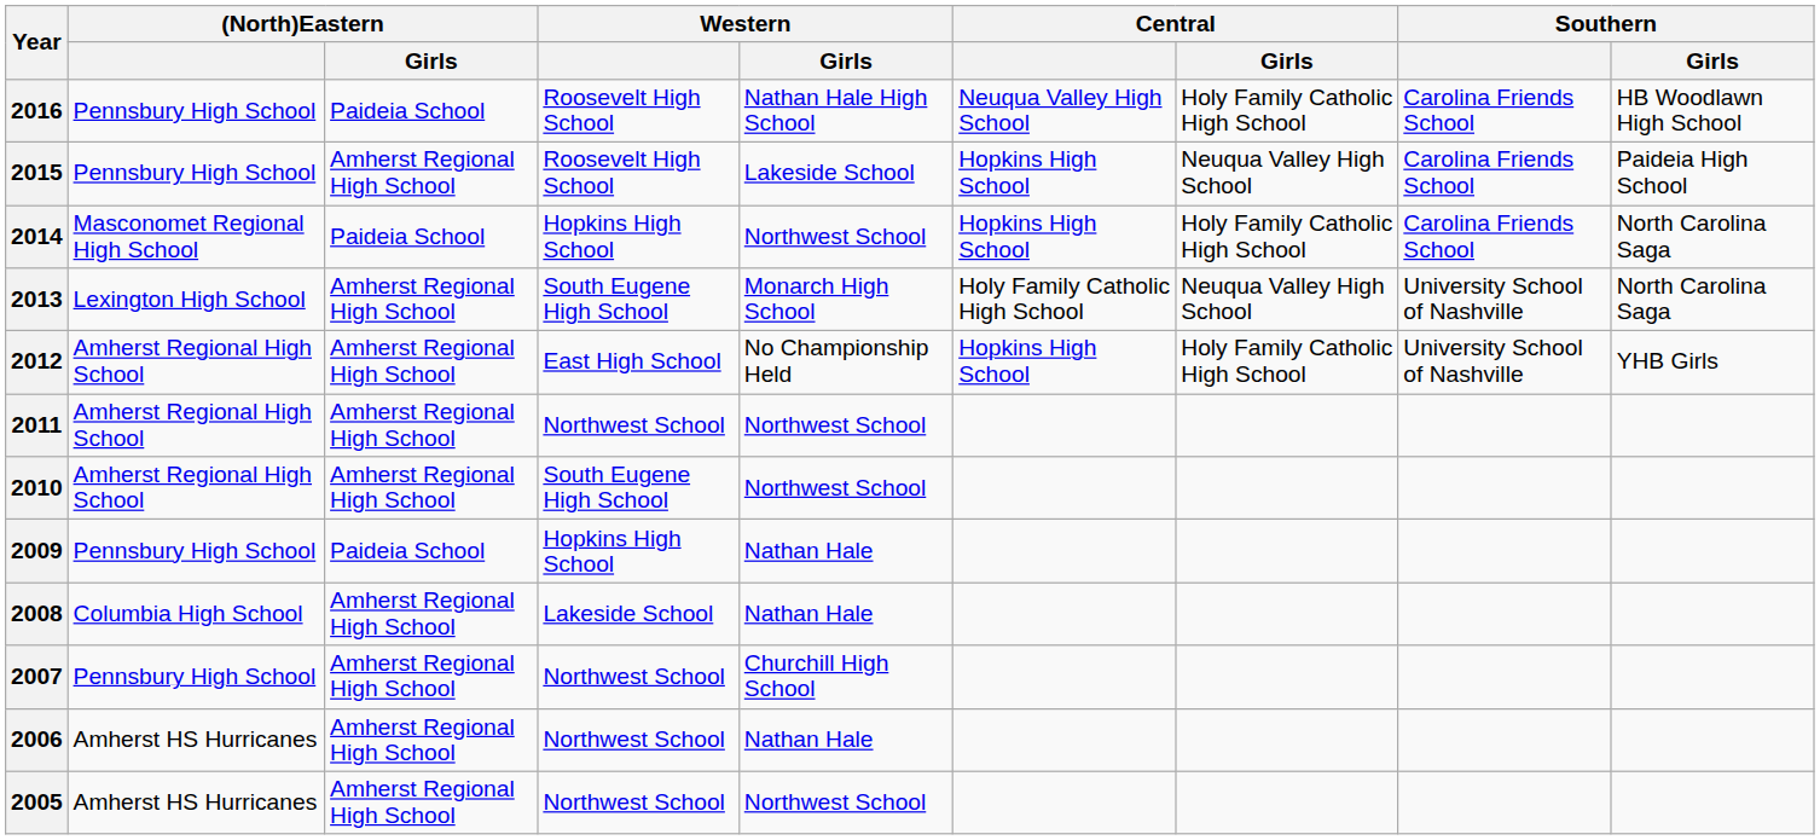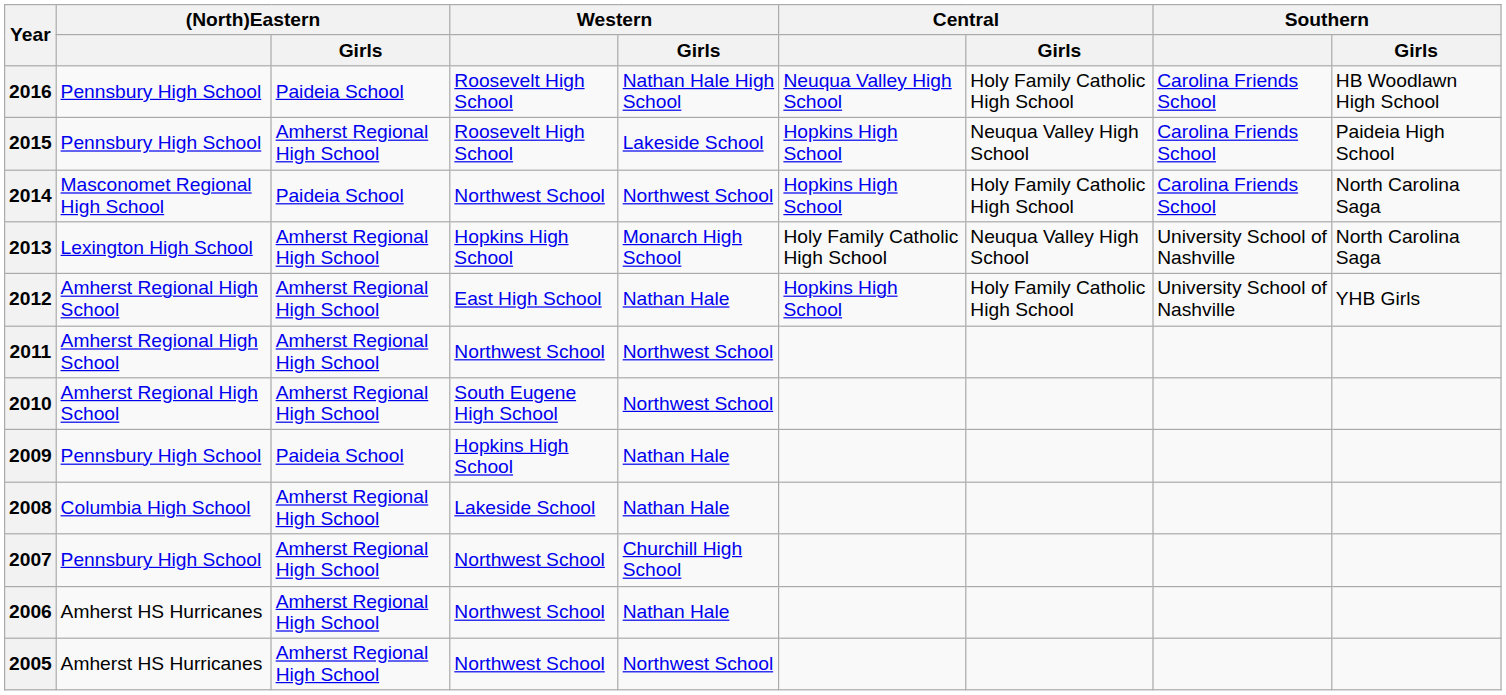2014 | Western: Hopkins High School -> Northwest School
2013 | Western: South Eugene High School -> Hopkins High School
2012 | Western / Girls: No Championship Held -> Nathan Hale
